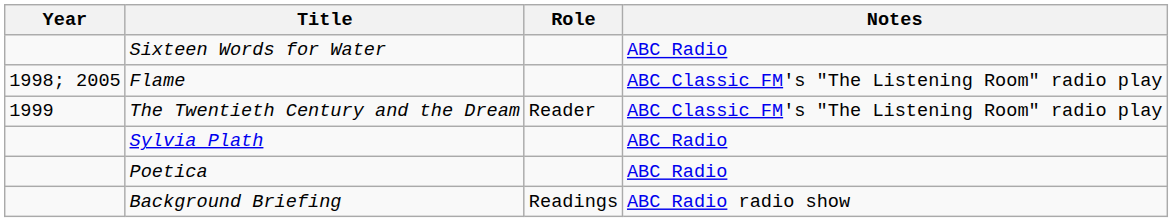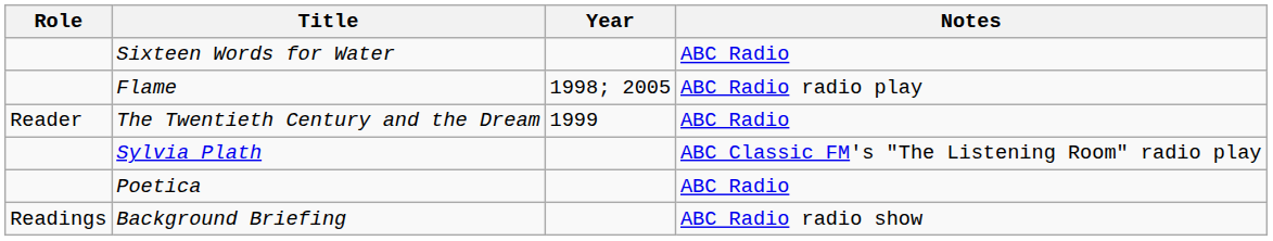columns swapped: Year <-> Role
Flame | Notes: ABC Classic FM's "The Listening Room" radio play -> ABC Radio radio play
The Twentieth Century and the Dream | Notes: ABC Classic FM's "The Listening Room" radio play -> ABC Radio
Sylvia Plath | Notes: ABC Radio -> ABC Classic FM's "The Listening Room" radio play
